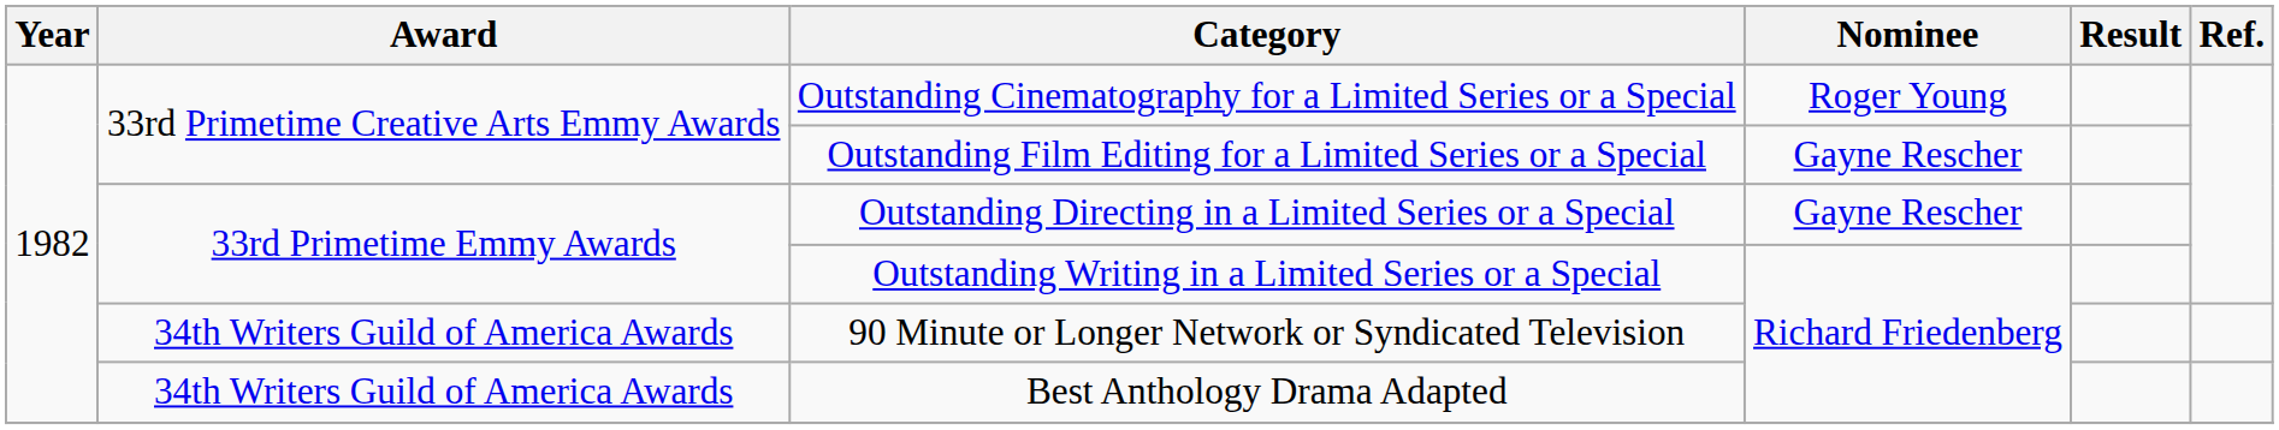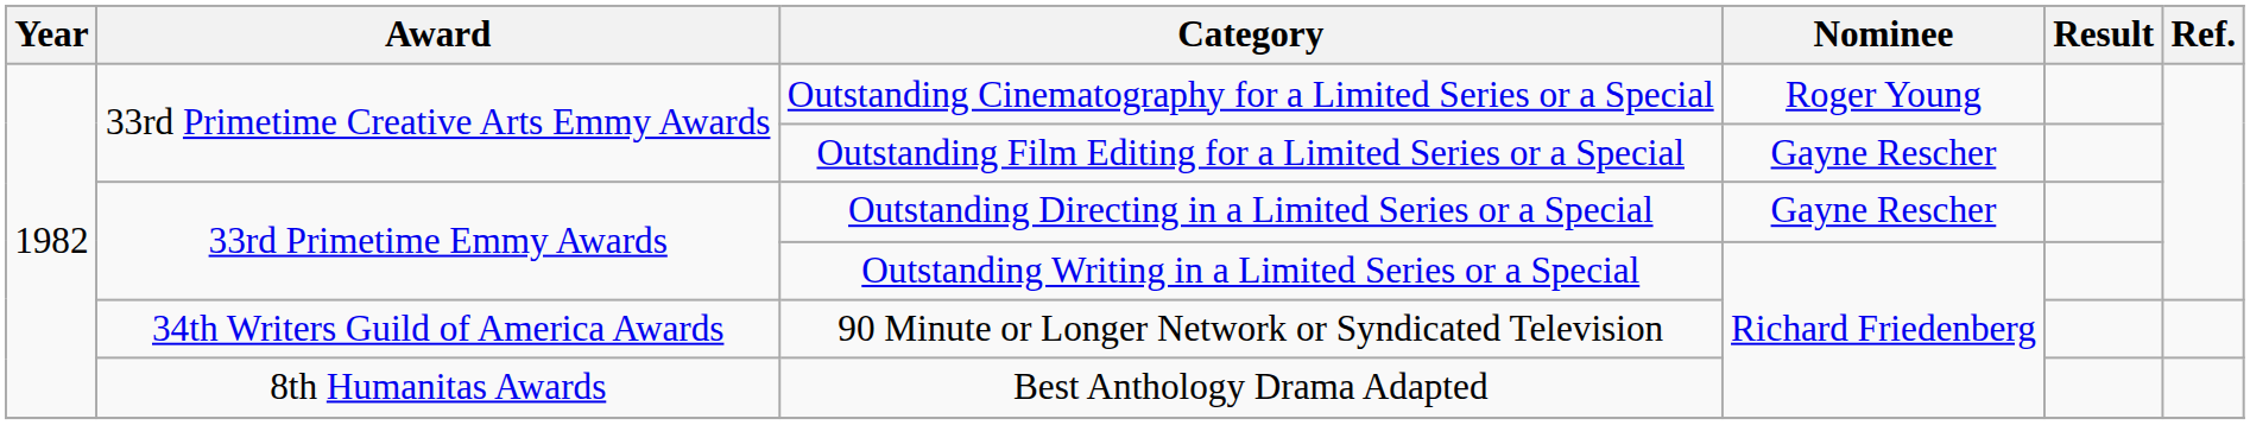Best Anthology Drama Adapted | Award: 34th Writers Guild of America Awards -> 8th Humanitas Awards
